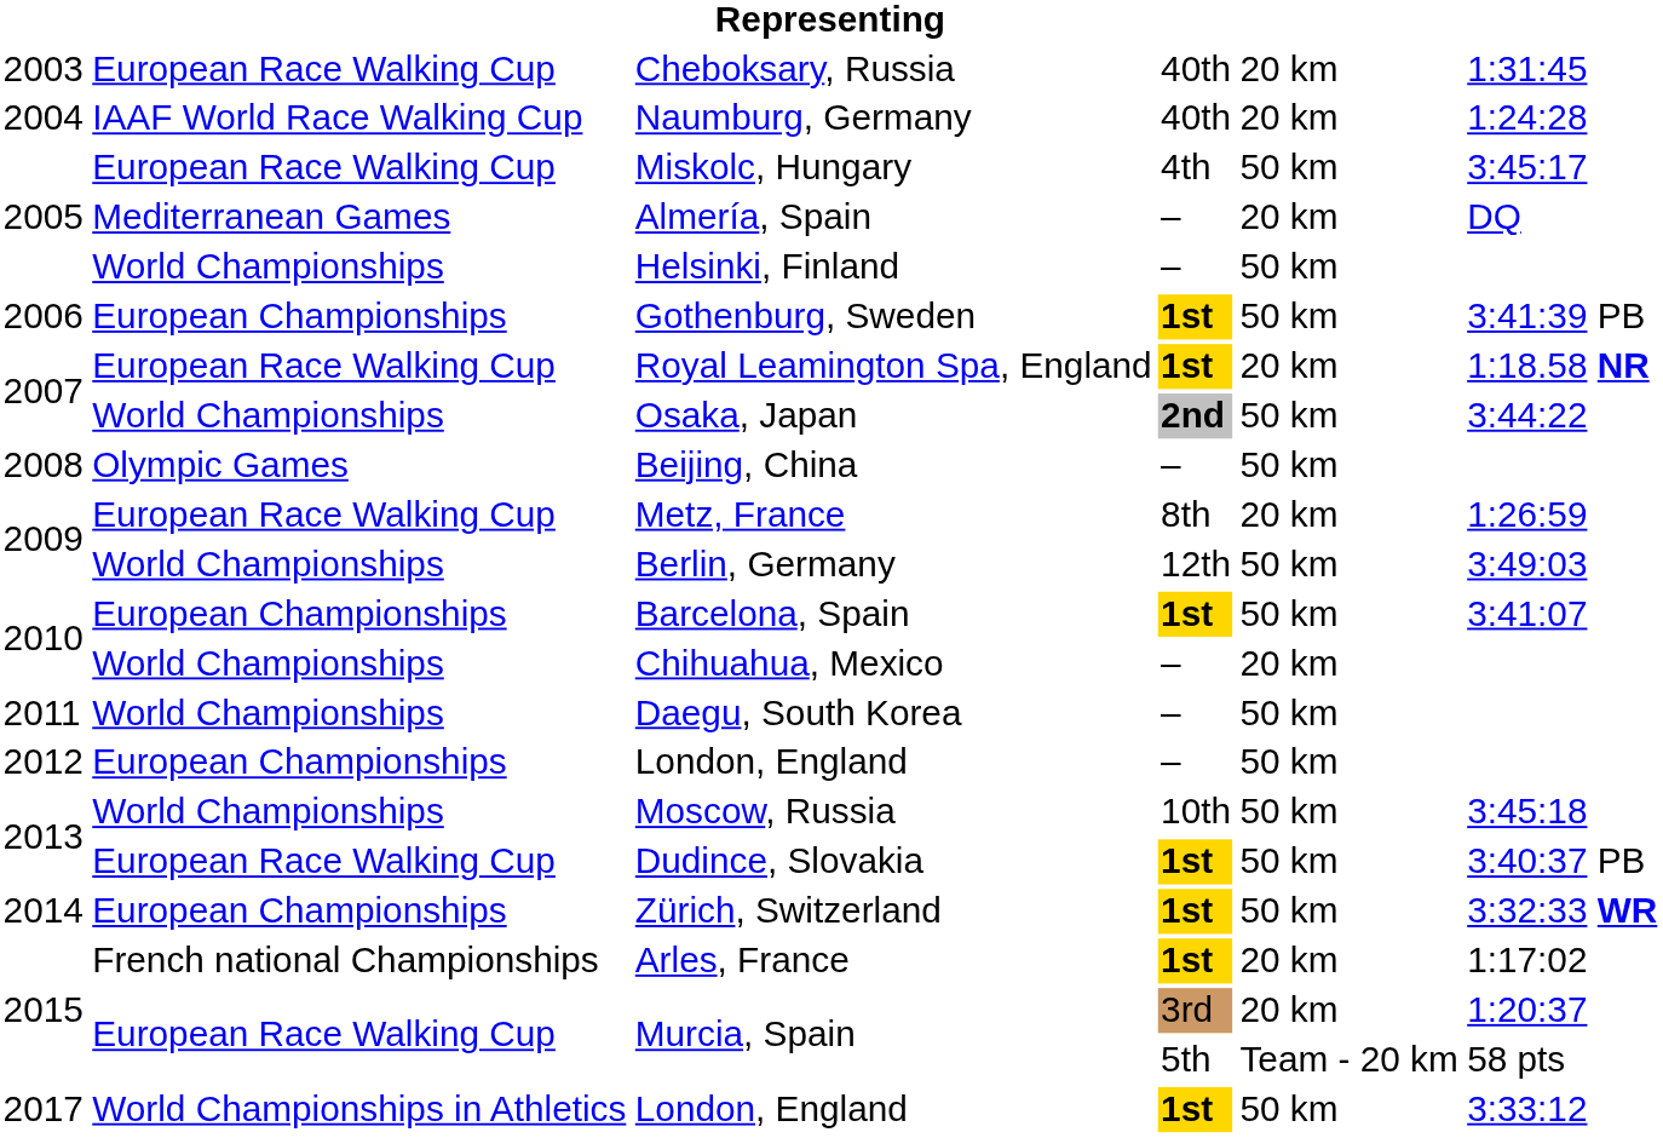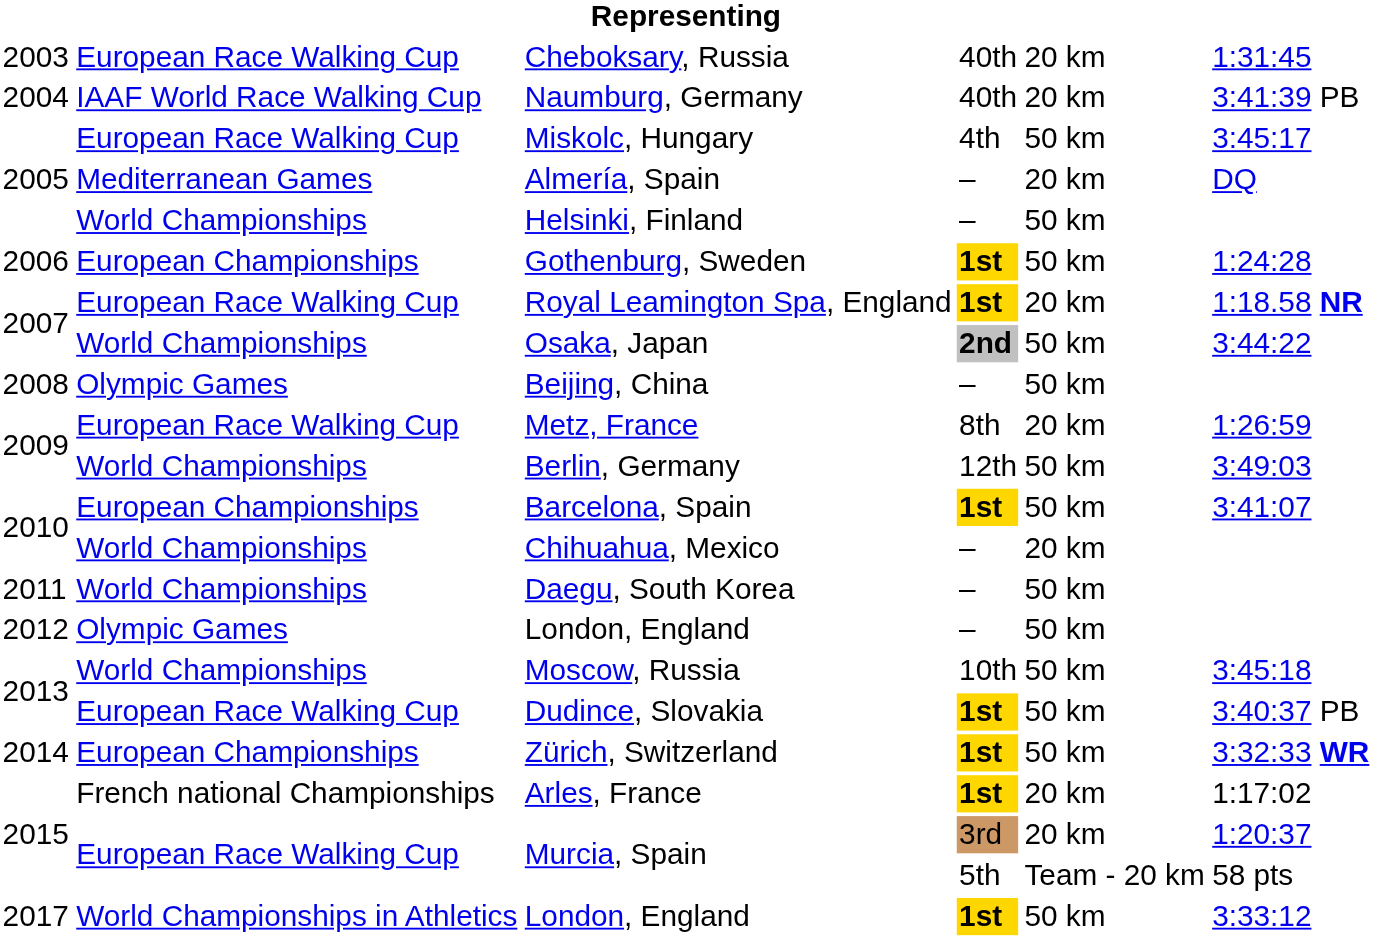Naumburg, Germany | column 6: 1:24:28 -> 3:41:39 PB
Gothenburg, Sweden | column 6: 3:41:39 PB -> 1:24:28
London, England / – | column 2: European Championships -> Olympic Games
